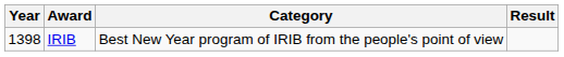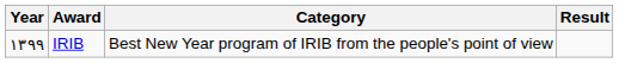IRIB | Year: 1398 -> ۱۳۹۹
